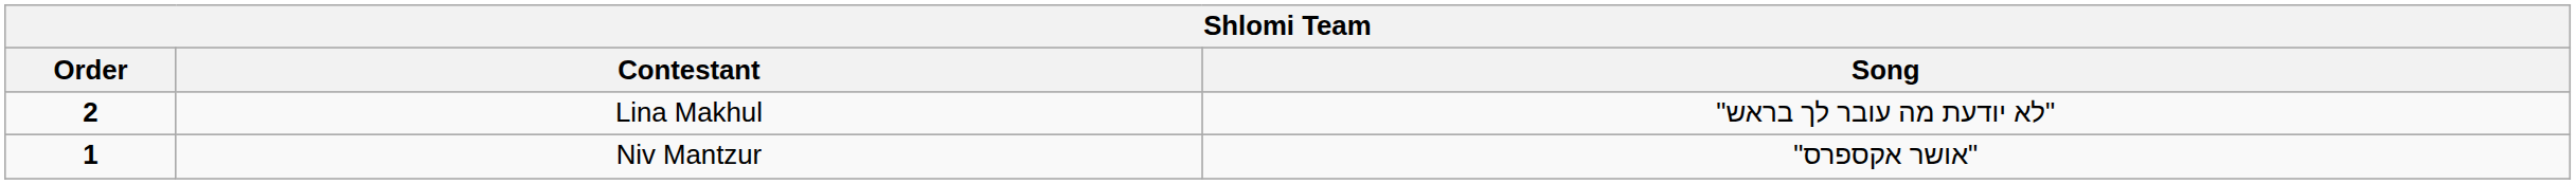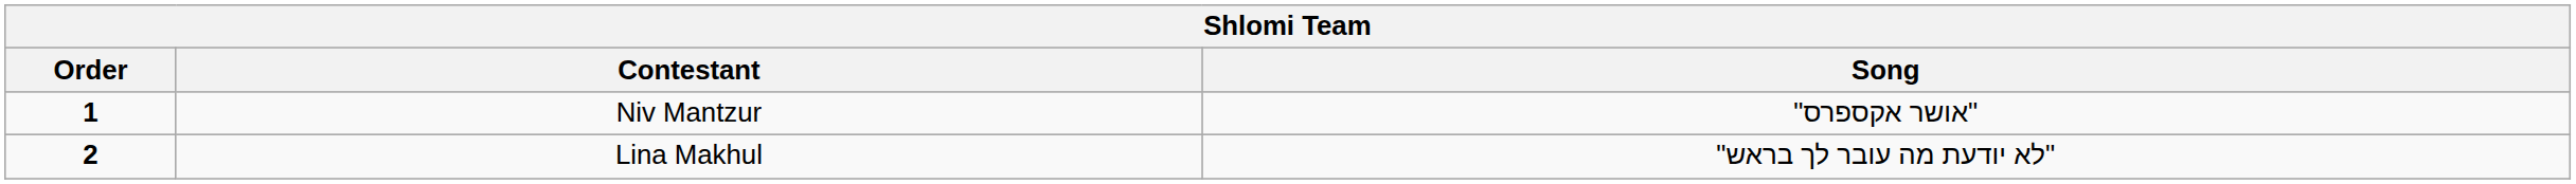rows swapped: Niv Mantzur <-> Lina Makhul
